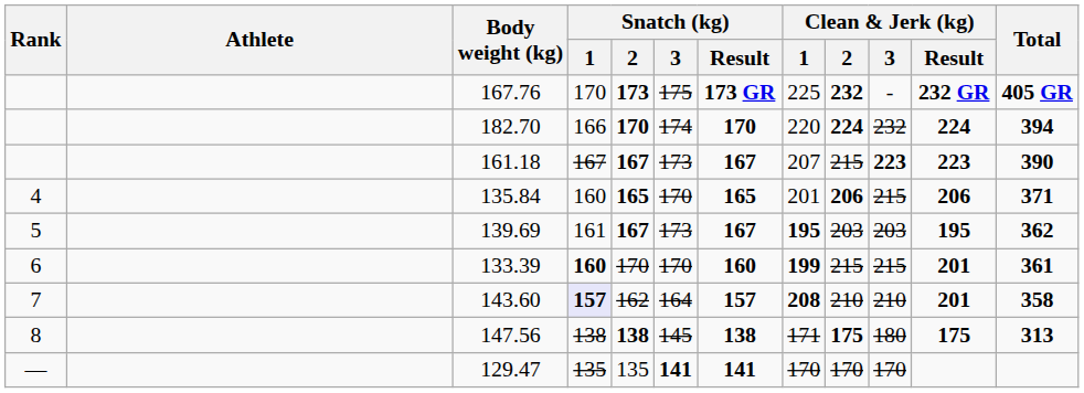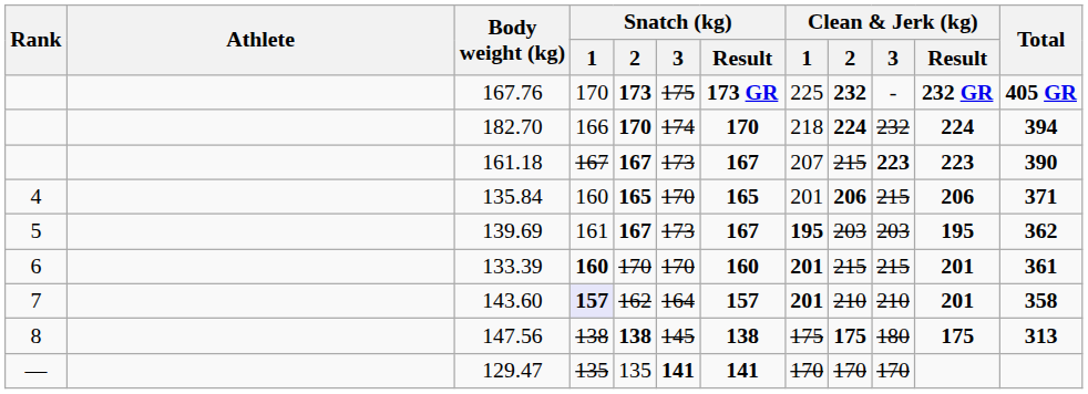182.70 | Clean & Jerk (kg) / 1: 220 -> 218
133.39 | Clean & Jerk (kg) / 1: 199 -> 201
143.60 | Clean & Jerk (kg) / 1: 208 -> 201
147.56 | Clean & Jerk (kg) / 1: 171 -> 175
